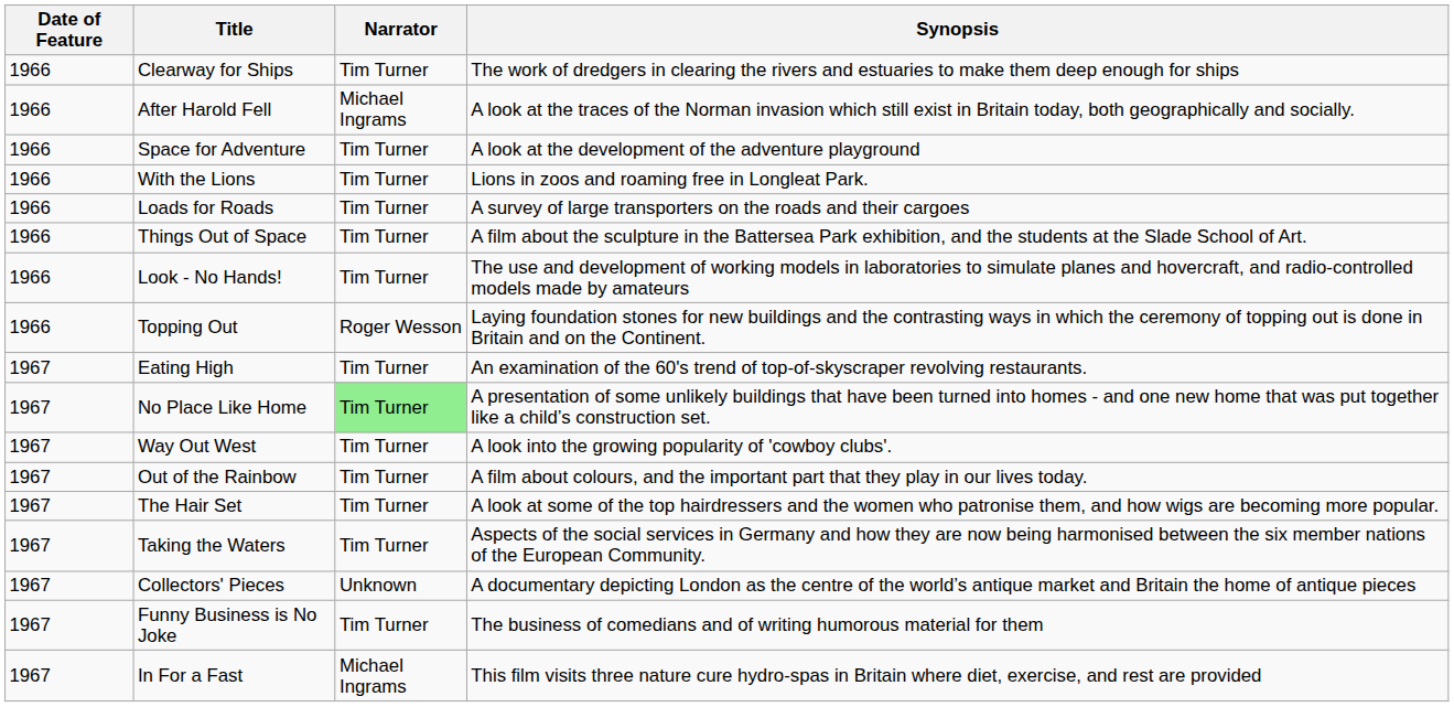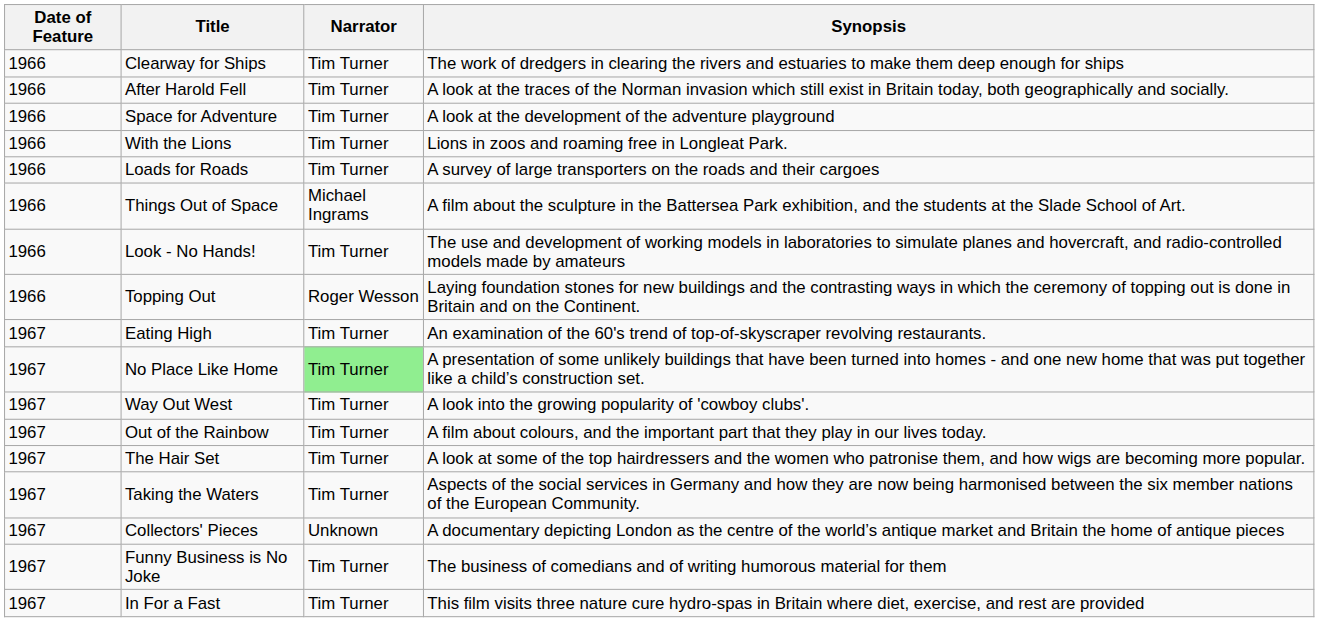After Harold Fell | Narrator: Michael Ingrams -> Tim Turner
Things Out of Space | Narrator: Tim Turner -> Michael Ingrams
In For a Fast | Narrator: Michael Ingrams -> Tim Turner
